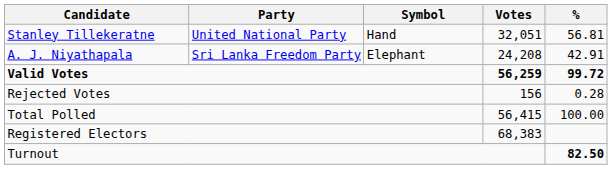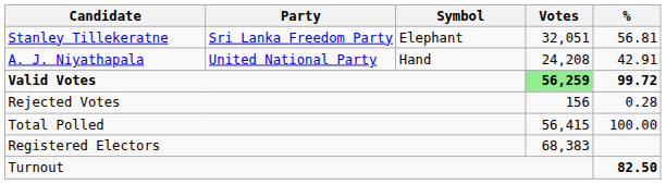Stanley Tillekeratne | Party: United National Party -> Sri Lanka Freedom Party
Stanley Tillekeratne | Symbol: Hand -> Elephant
A. J. Niyathapala | Party: Sri Lanka Freedom Party -> United National Party
A. J. Niyathapala | Symbol: Elephant -> Hand
Valid Votes | Votes: no background -> lightgreen background
